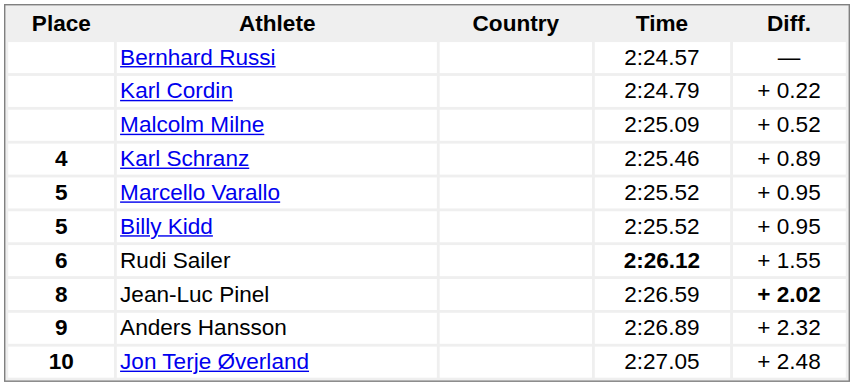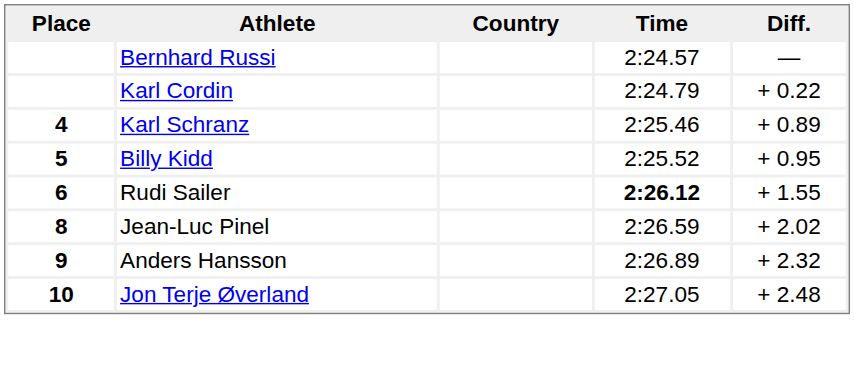- row: Malcolm Milne | 2:25.09 | + 0.52
- row: 5 | Marcello Varallo | 2:25.52 | + 0.95
Jean-Luc Pinel | Diff.: bold -> normal
